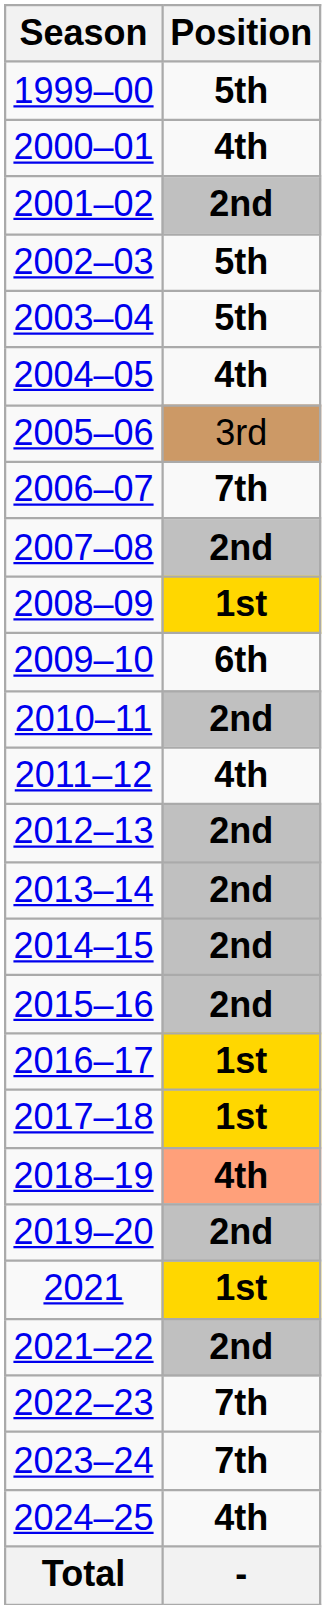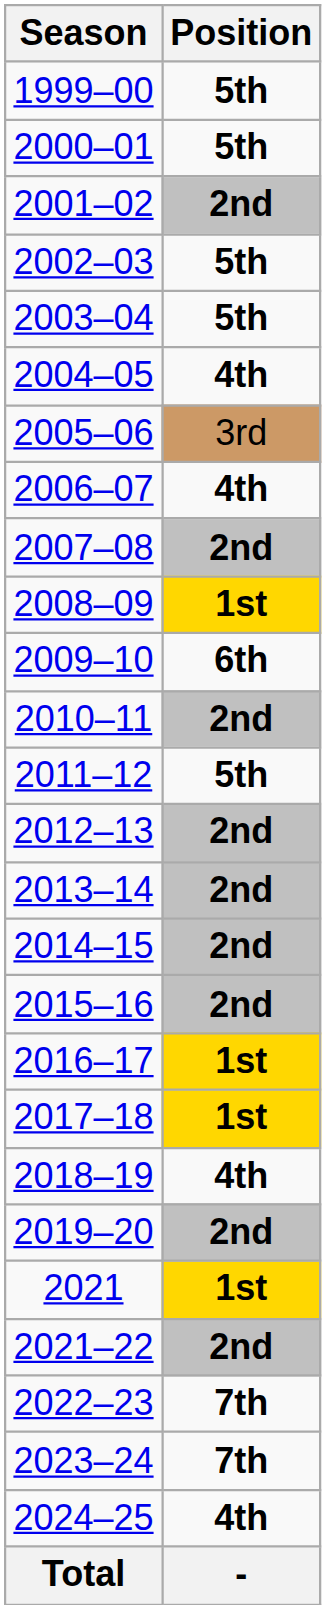2000–01 | Position: 4th -> 5th
2006–07 | Position: 7th -> 4th
2011–12 | Position: 4th -> 5th
2018–19 | Position: lightsalmon background -> no background
